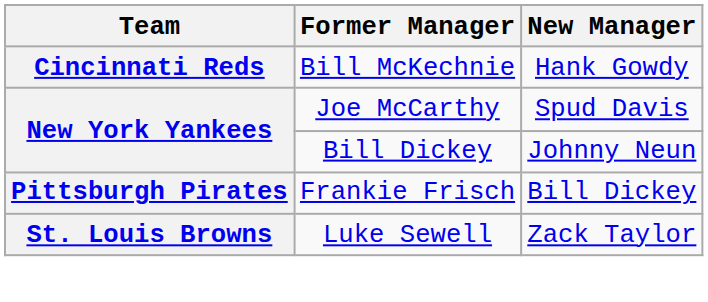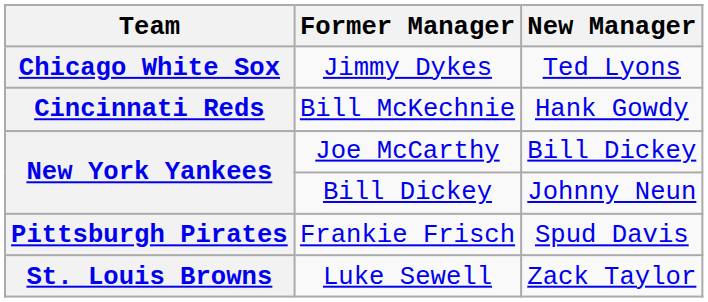+ row: Chicago White Sox | Jimmy Dykes | Ted Lyons
Joe McCarthy | New Manager: Spud Davis -> Bill Dickey
Frankie Frisch | New Manager: Bill Dickey -> Spud Davis
